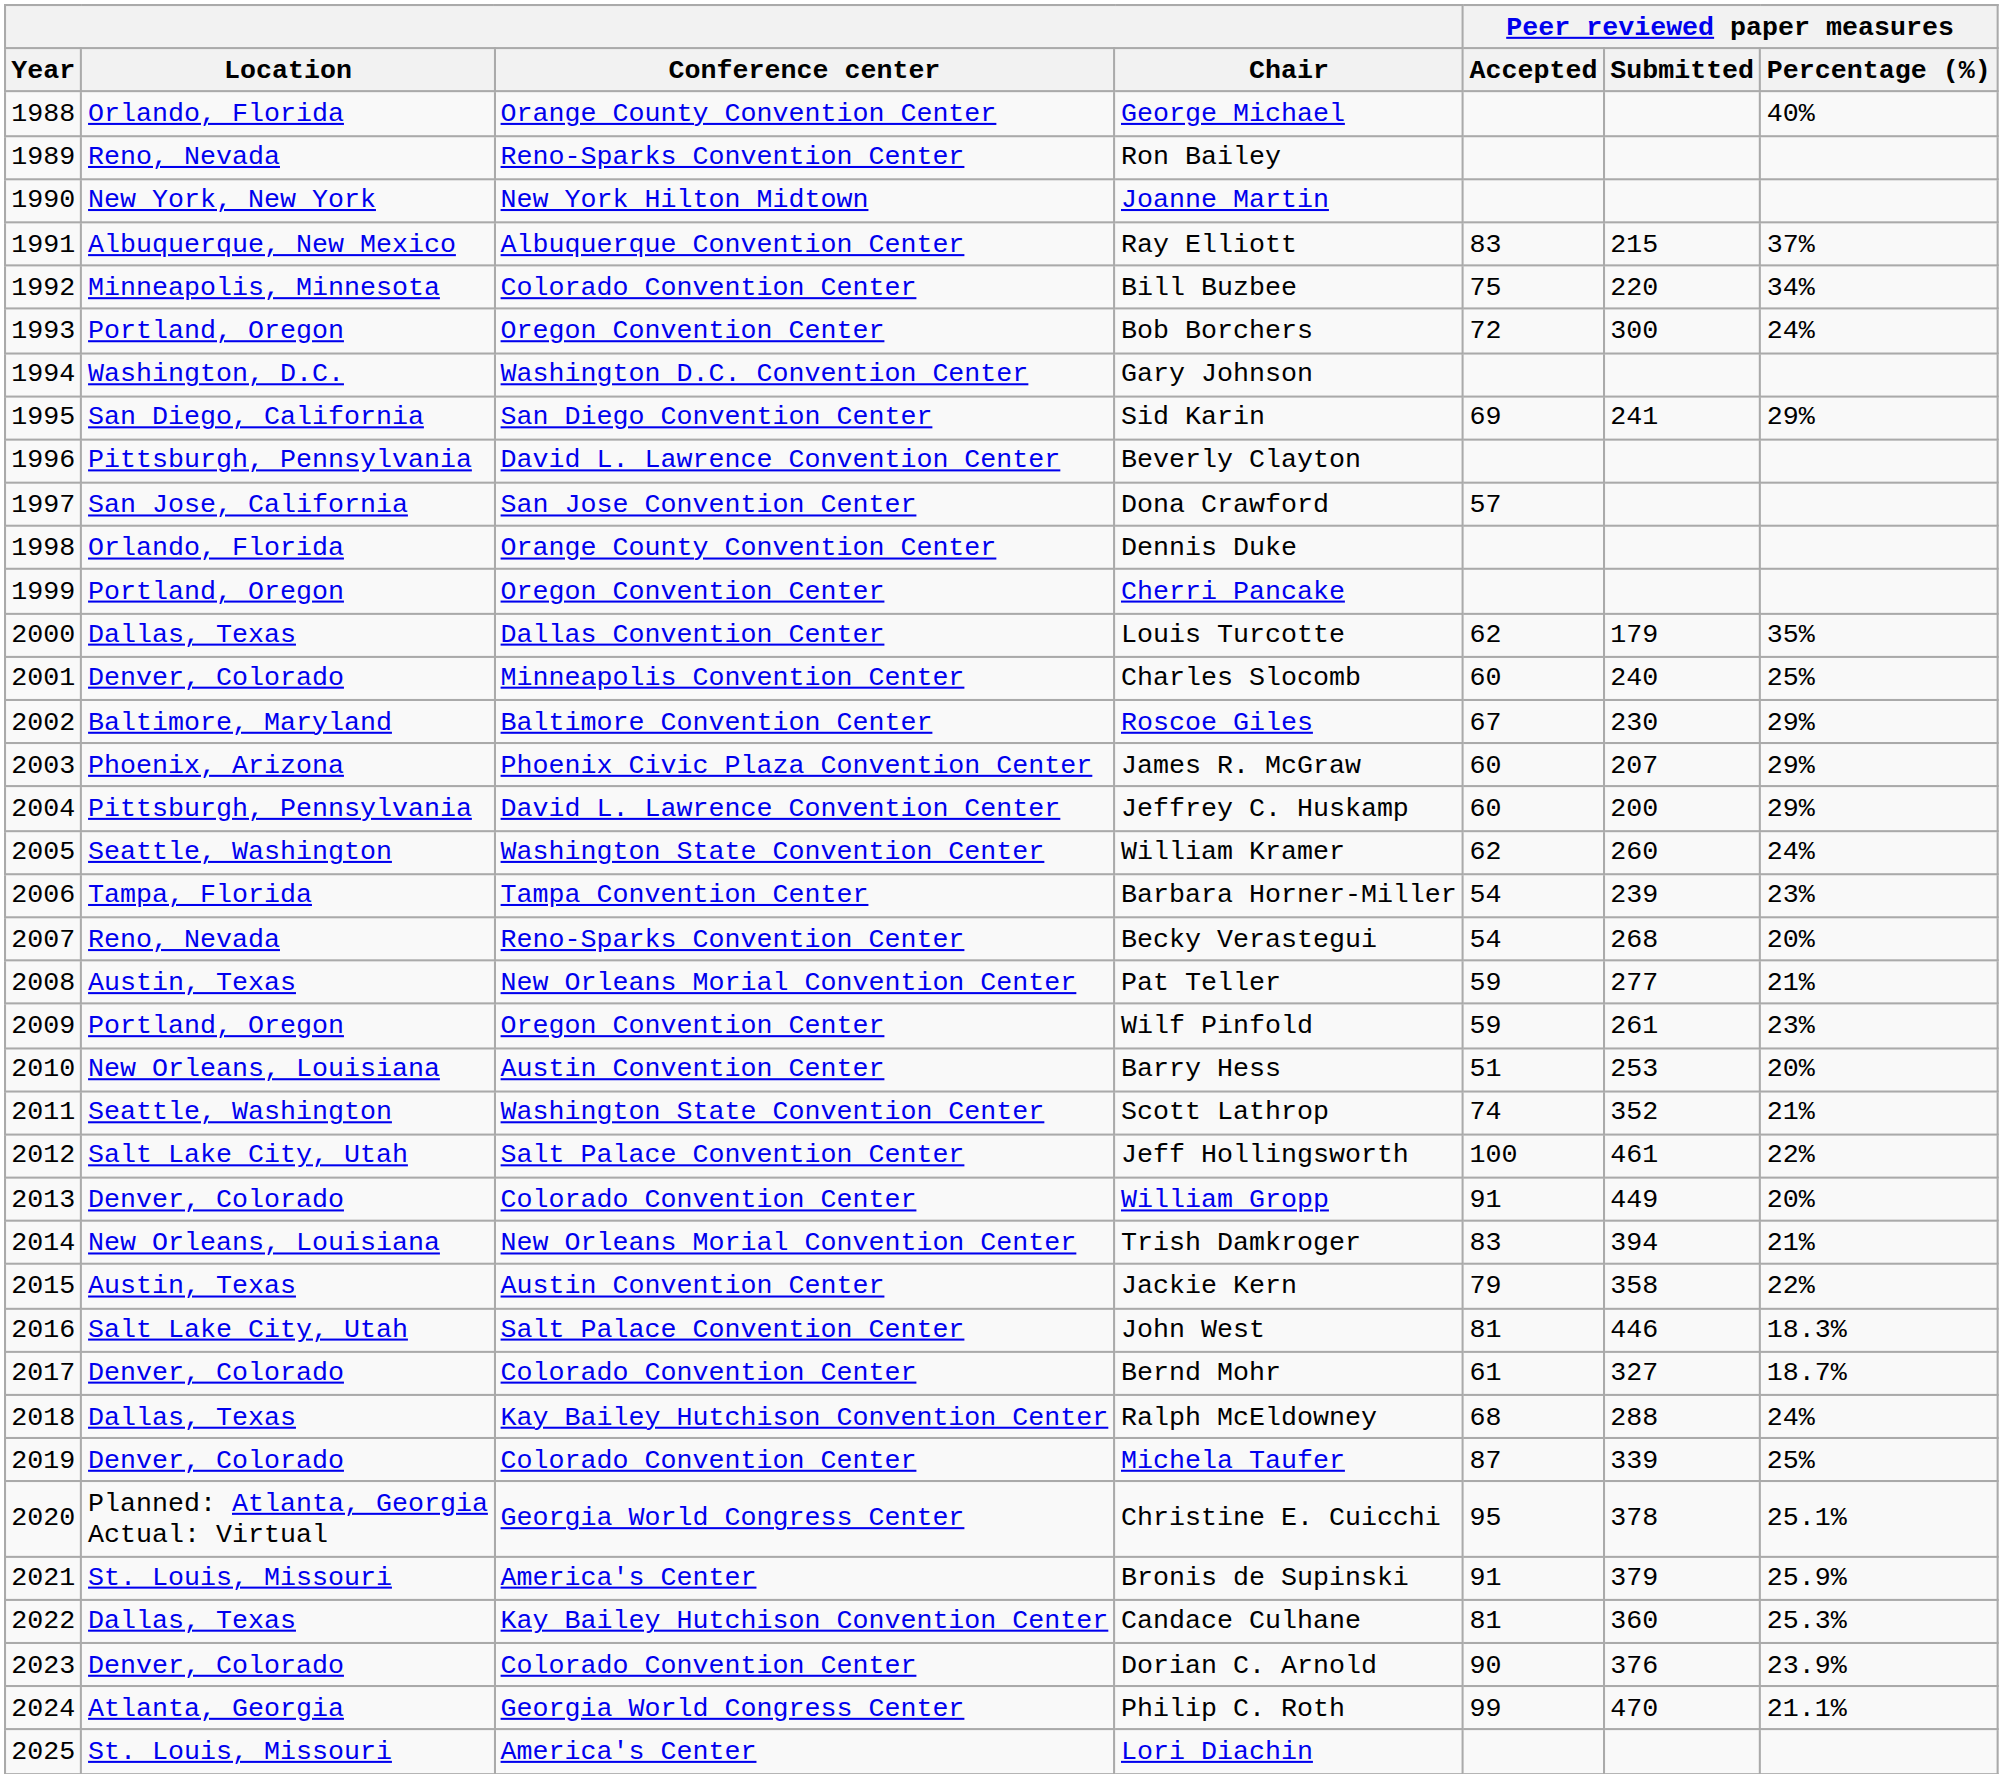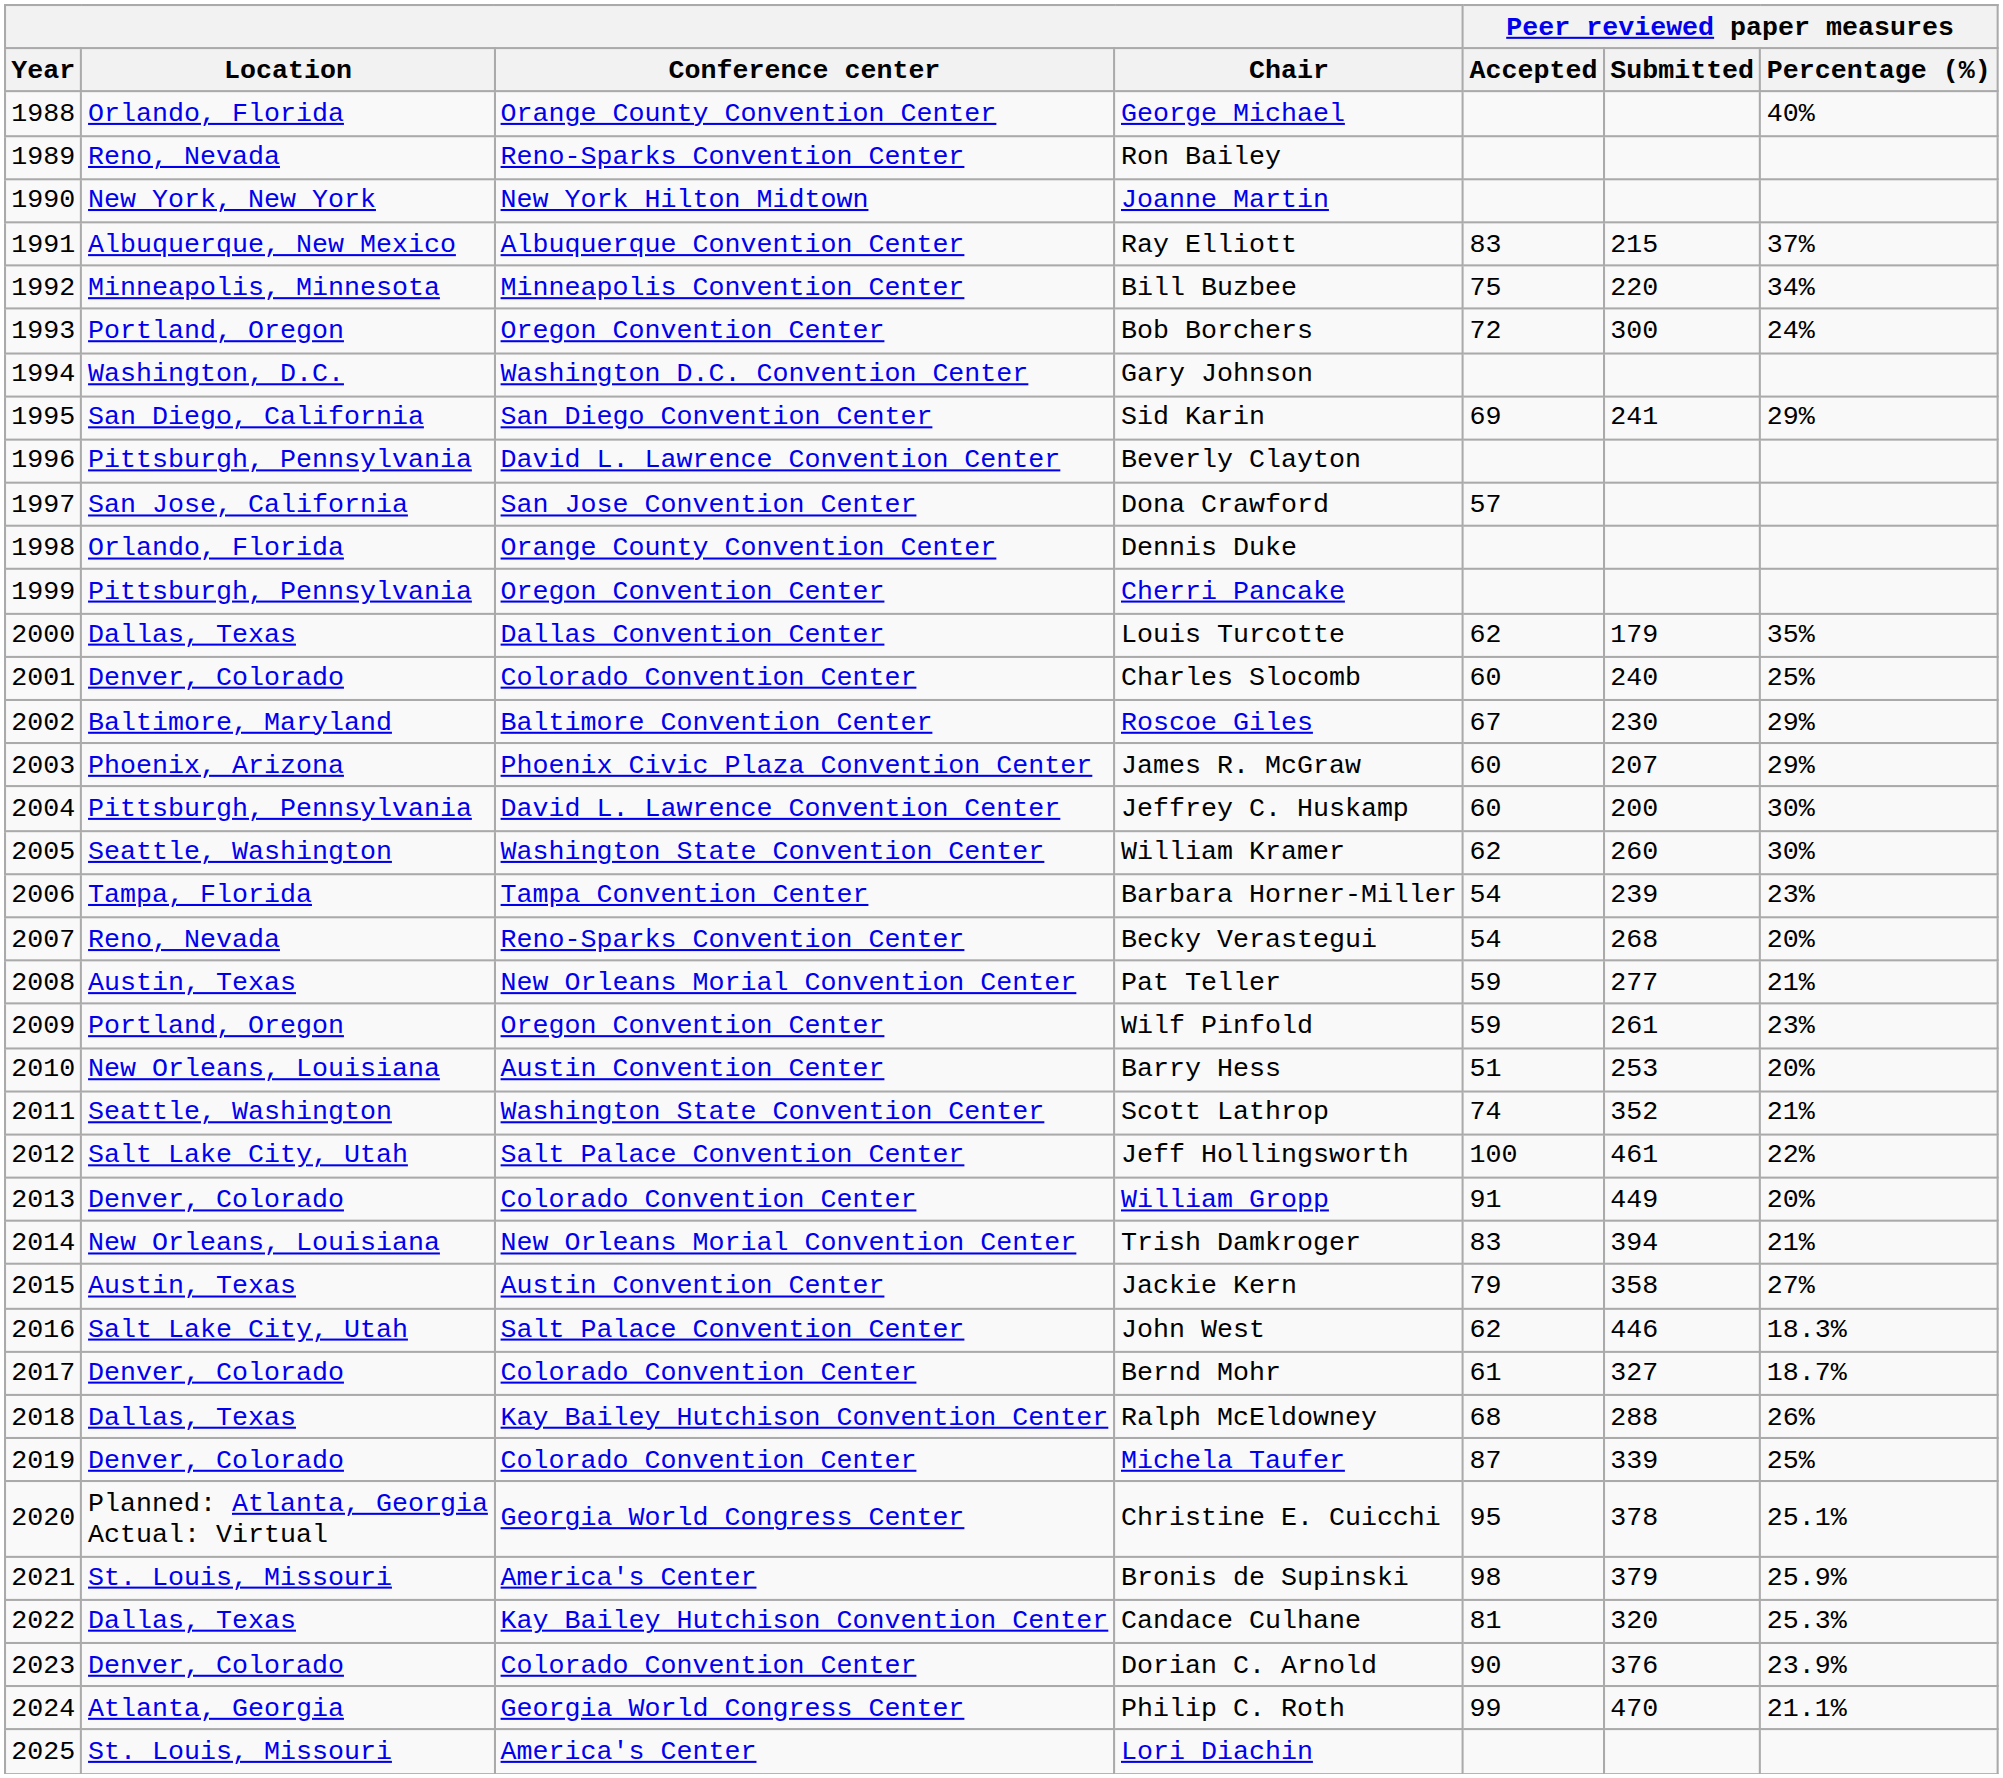Bill Buzbee | Conference center: Colorado Convention Center -> Minneapolis Convention Center
Cherri Pancake | Location: Portland, Oregon -> Pittsburgh, Pennsylvania
Charles Slocomb | Conference center: Minneapolis Convention Center -> Colorado Convention Center
Jeffrey C. Huskamp | Peer reviewed paper measures / Percentage (%): 29% -> 30%
William Kramer | Peer reviewed paper measures / Percentage (%): 24% -> 30%
Jackie Kern | Peer reviewed paper measures / Percentage (%): 22% -> 27%
John West | Peer reviewed paper measures / Accepted: 81 -> 62
Ralph McEldowney | Peer reviewed paper measures / Percentage (%): 24% -> 26%
Bronis de Supinski | Peer reviewed paper measures / Accepted: 91 -> 98
Candace Culhane | Peer reviewed paper measures / Submitted: 360 -> 320
